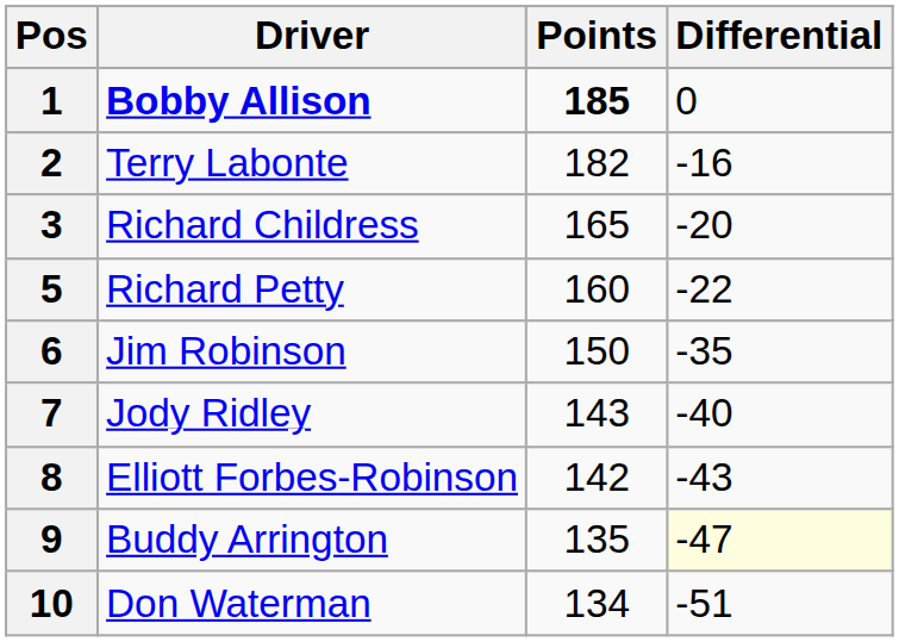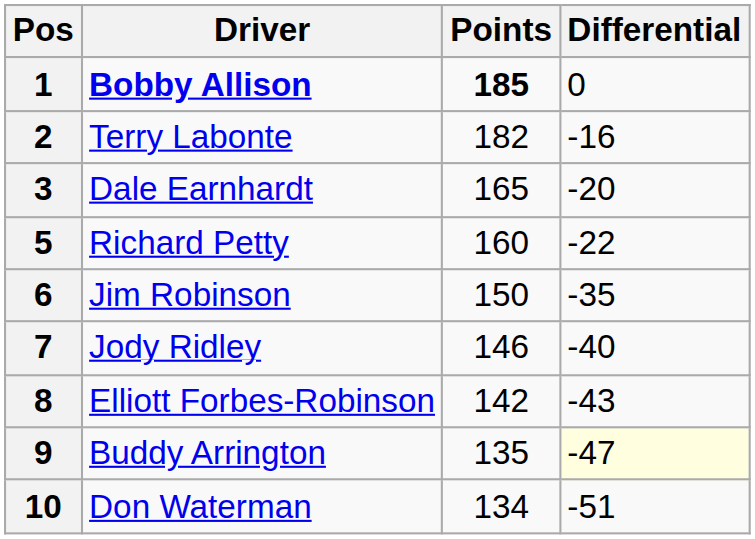+ row: 3 | Dale Earnhardt | 165 | -20
- row: 3 | Richard Childress | 165 | -20
7 | Points: 143 -> 146
